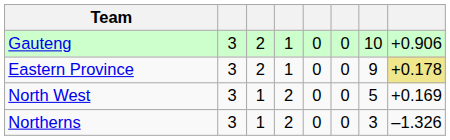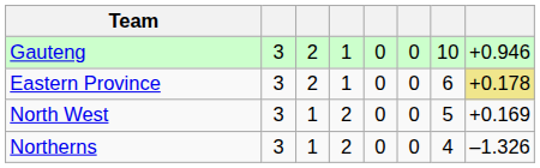Gauteng | column 8: +0.906 -> +0.946
Eastern Province | column 7: 9 -> 6
Northerns | column 7: 3 -> 4
